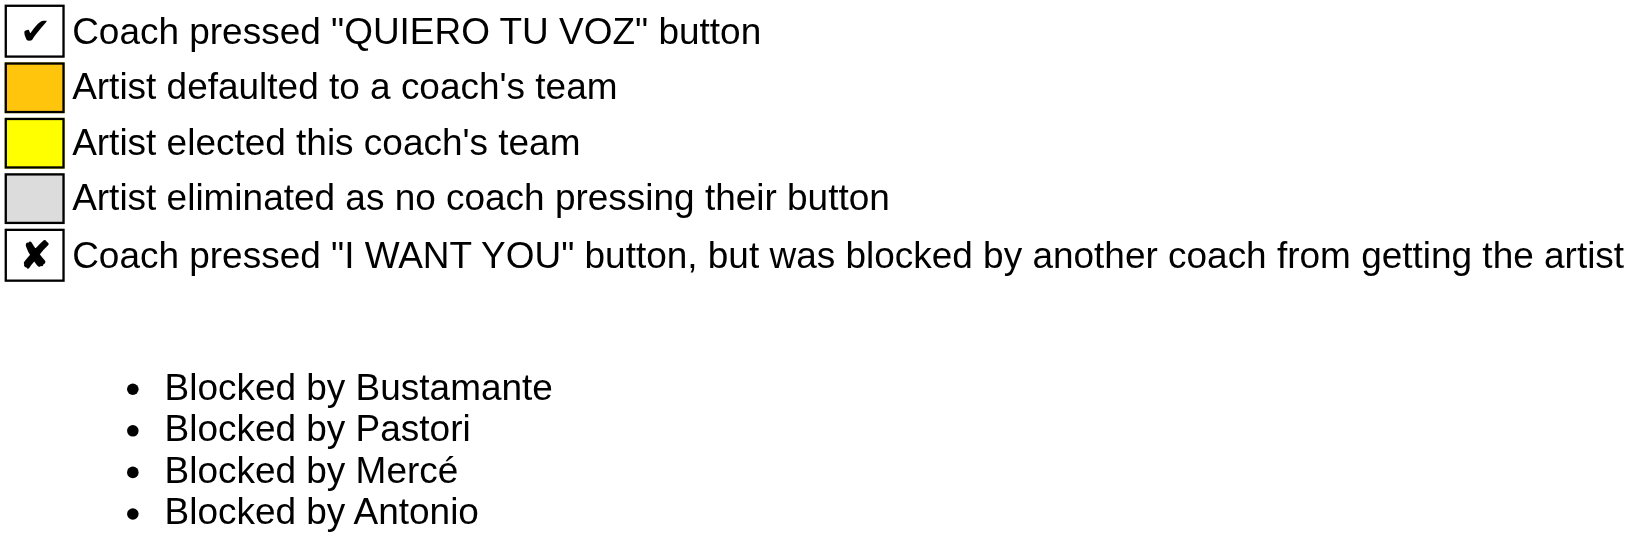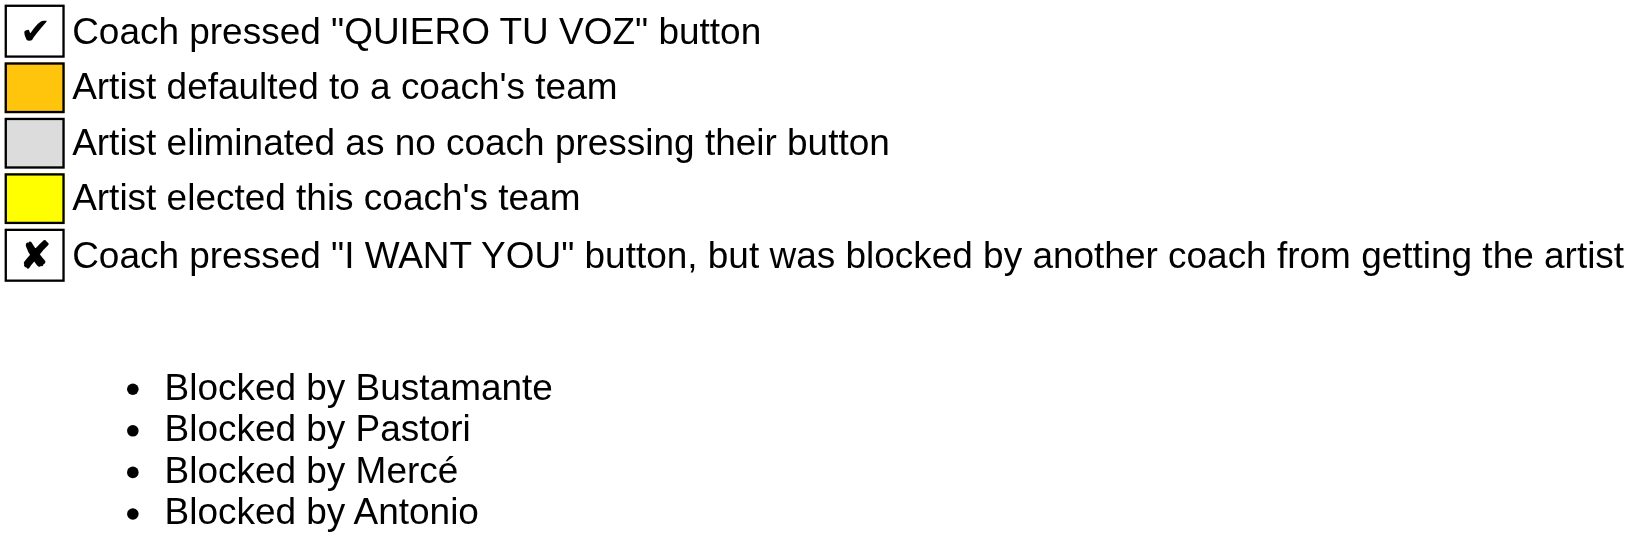rows swapped: Artist elected this coach's team <-> Artist eliminated as no coach pressing their button
